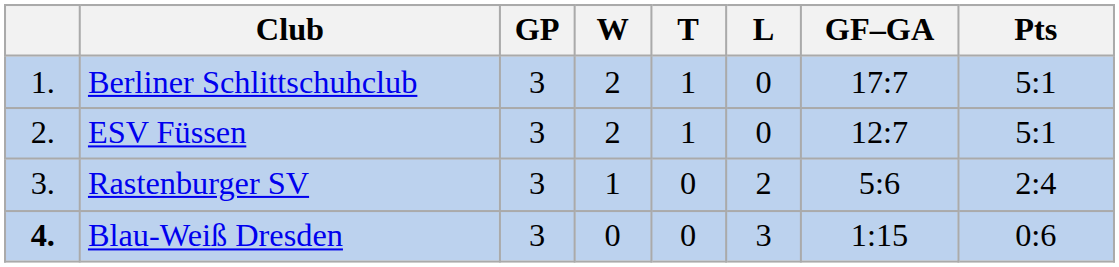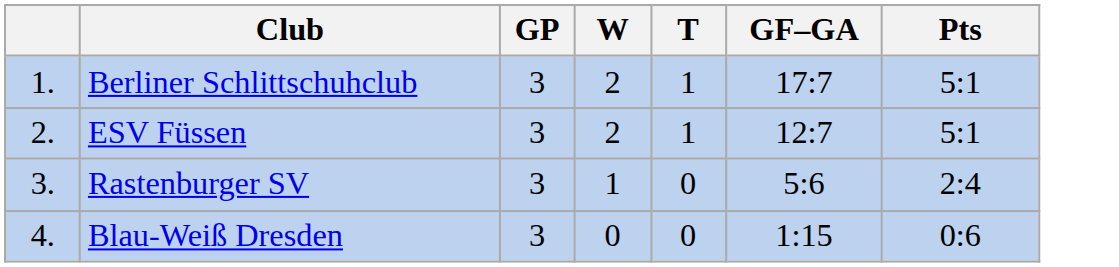- column: L | 0 | 0 | 2 | 3
Blau-Weiß Dresden | column 1: bold -> normal
